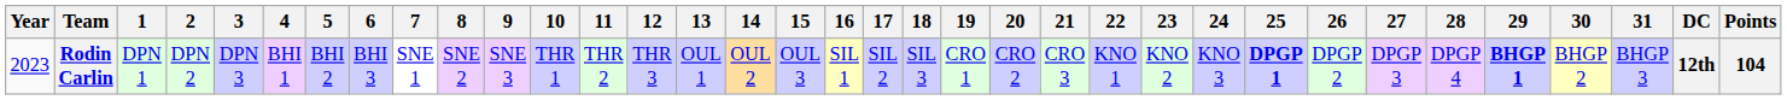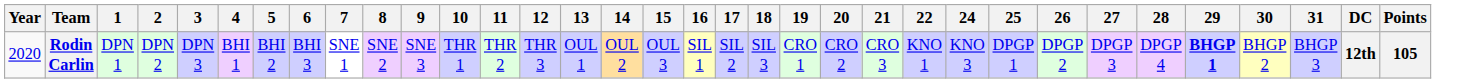- column: 23 | KNO 2
Rodin Carlin | Year: 2023 -> 2020
Rodin Carlin | 25: bold -> normal
Rodin Carlin | Points: 104 -> 105
